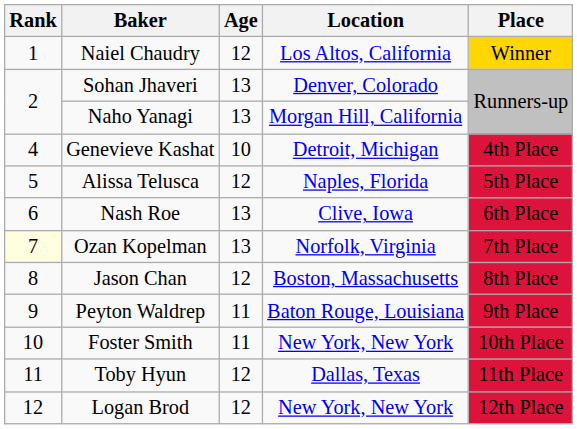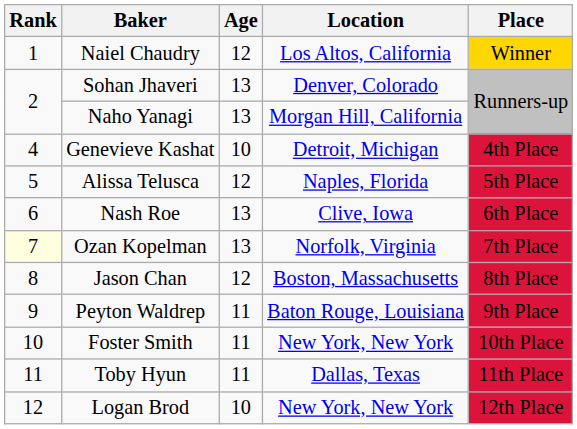Toby Hyun | Age: 12 -> 11
Logan Brod | Age: 12 -> 10
